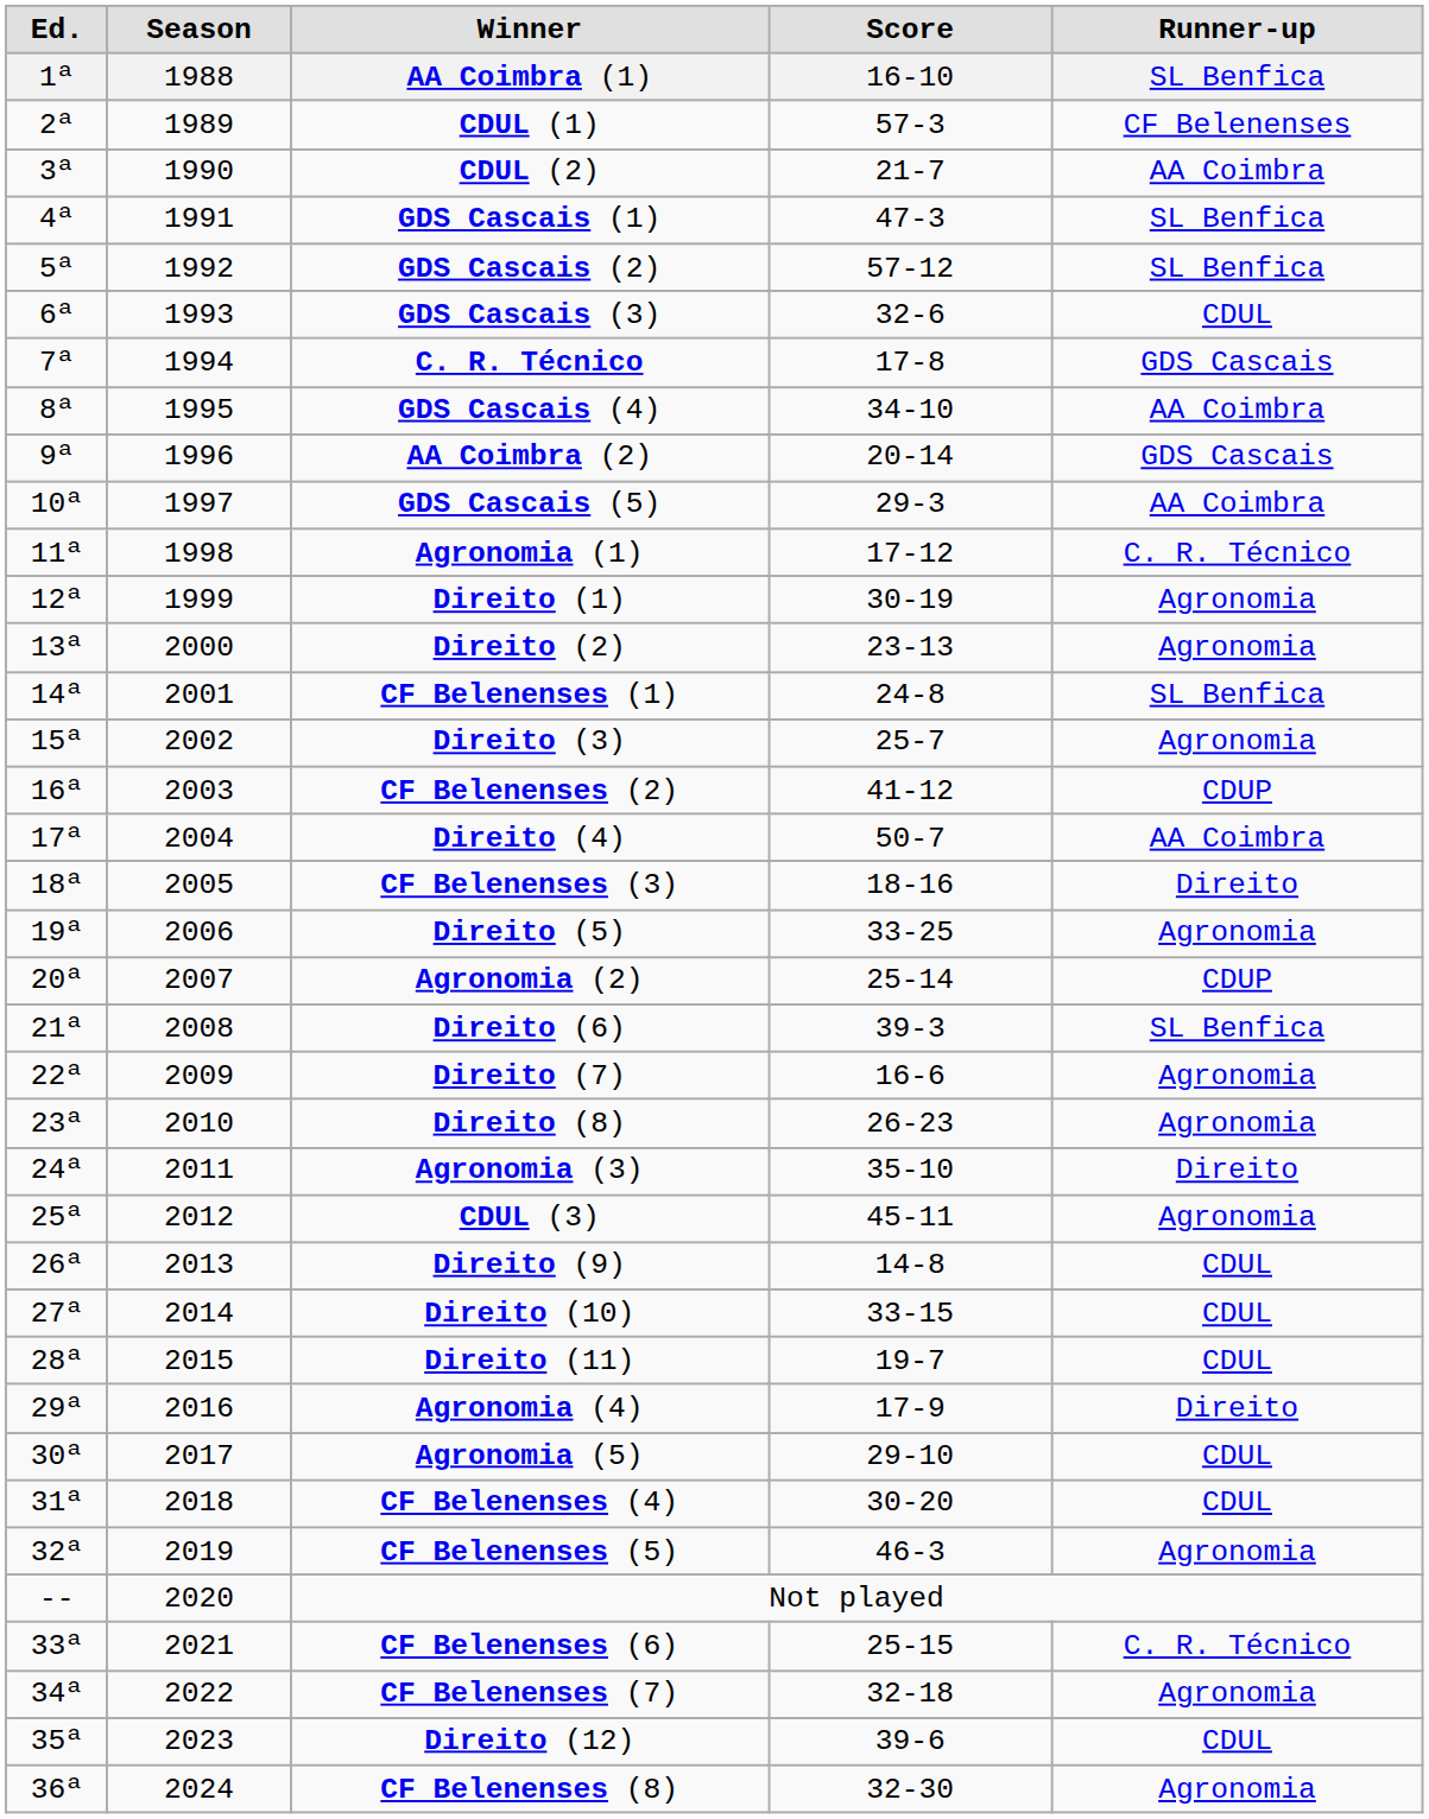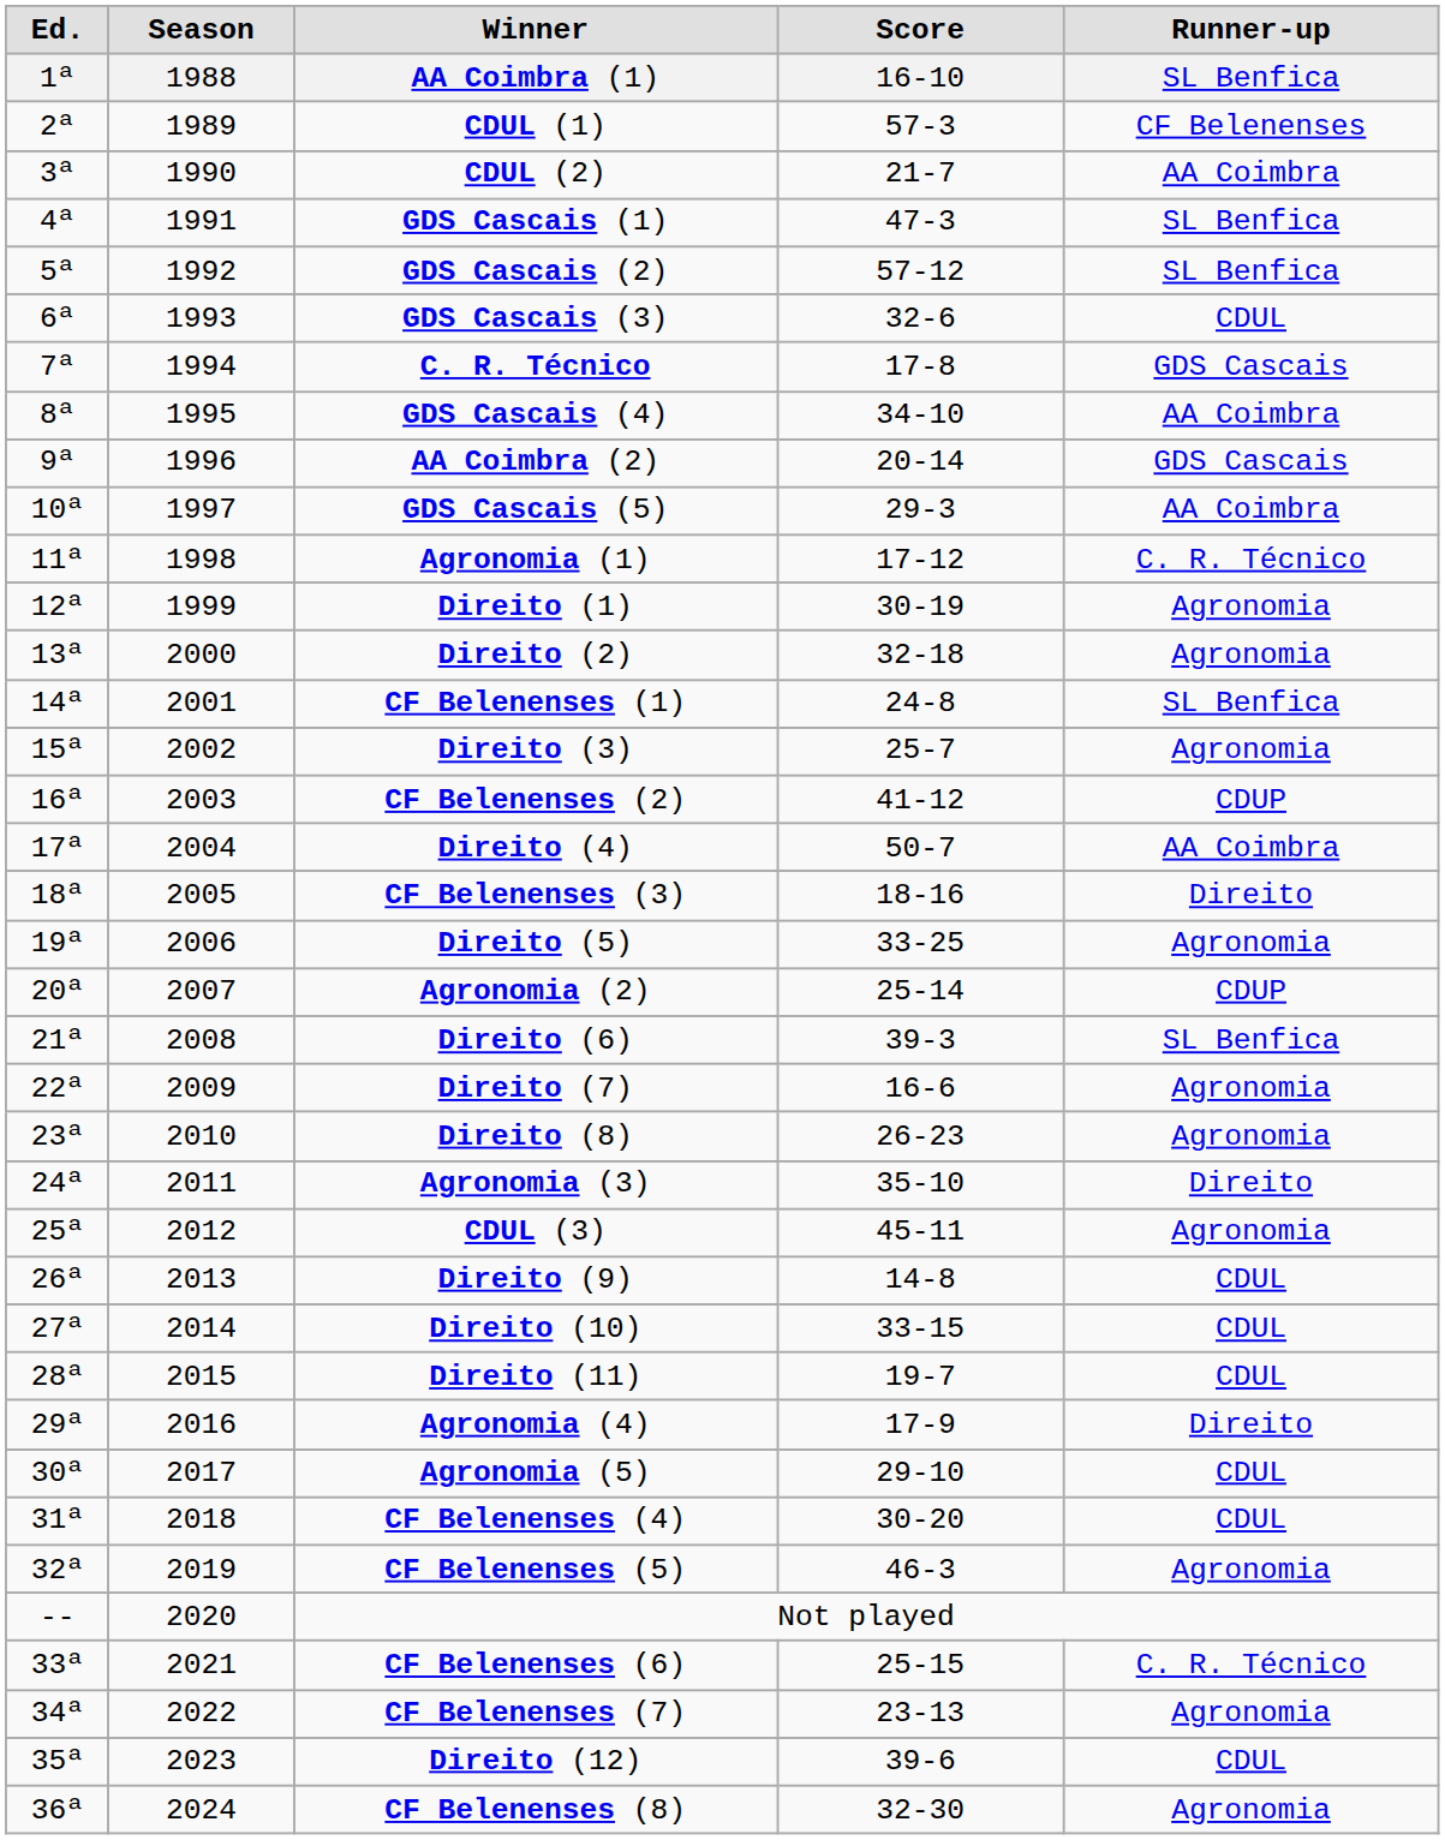Direito (2) | Score: 23-13 -> 32-18
CF Belenenses (7) | Score: 32-18 -> 23-13
